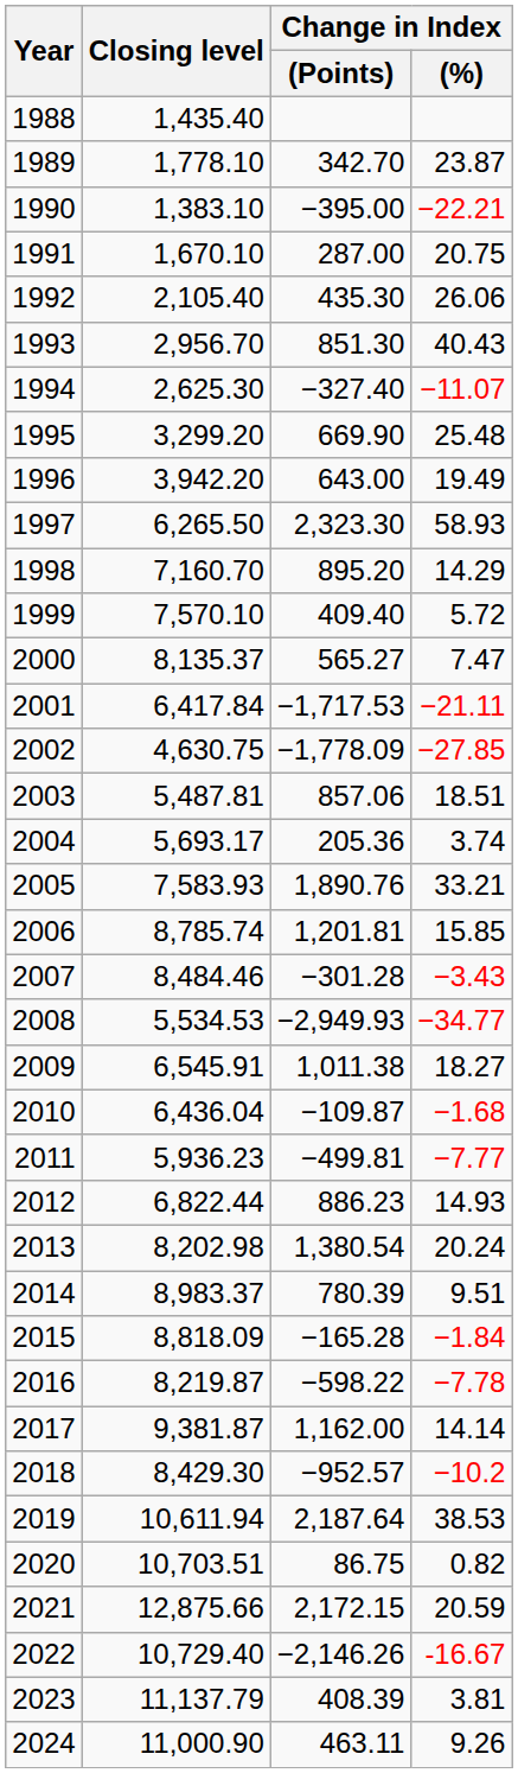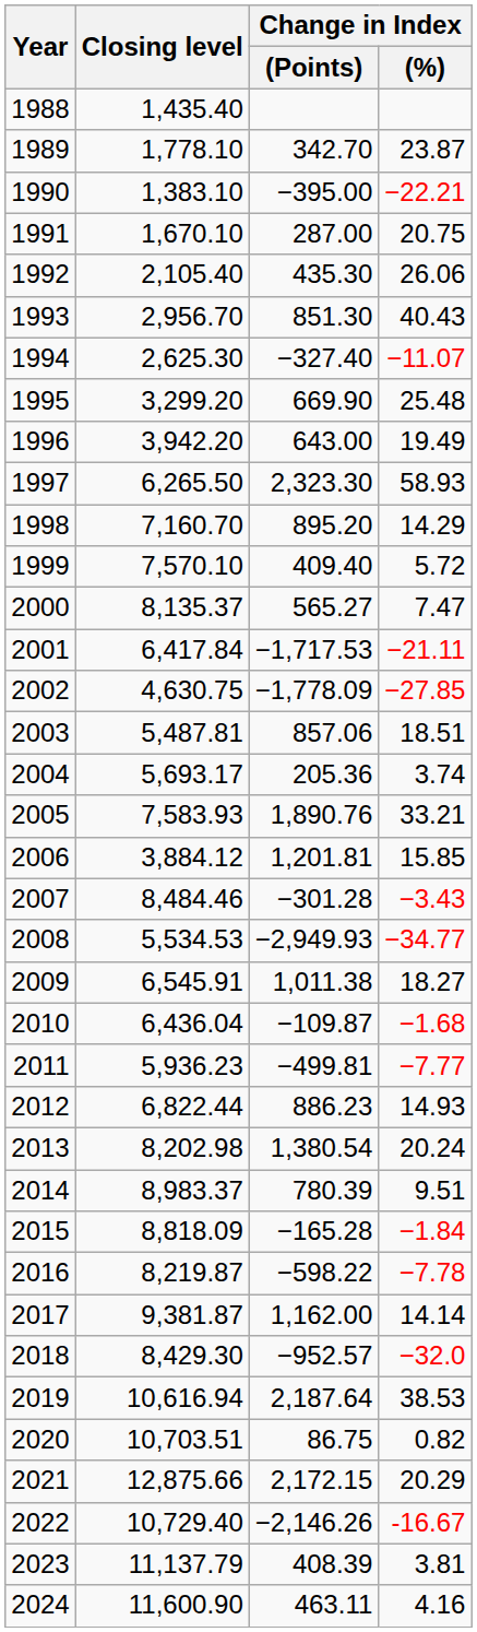2006 | Closing level: 8,785.74 -> 3,884.12
2018 | Change in Index / (%): −10.2 -> −32.0
2019 | Closing level: 10,611.94 -> 10,616.94
2021 | Change in Index / (%): 20.59 -> 20.29
2024 | Closing level: 11,000.90 -> 11,600.90
2024 | Change in Index / (%): 9.26 -> 4.16
